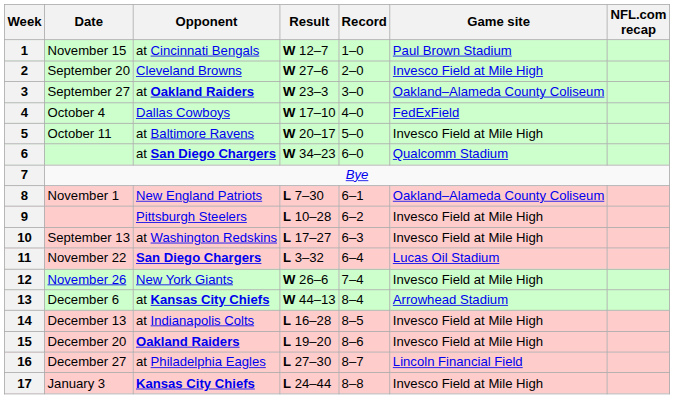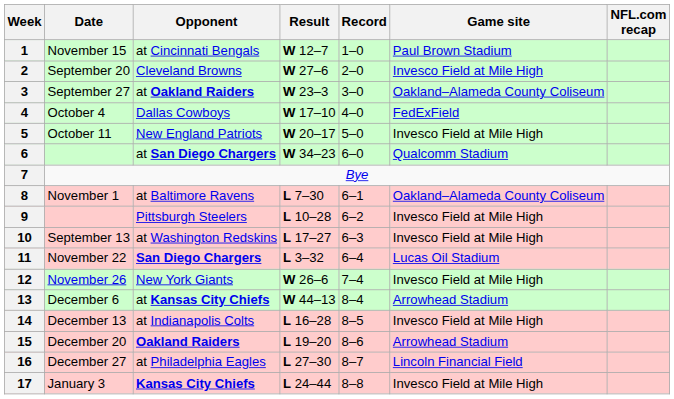5 | Opponent: at Baltimore Ravens -> New England Patriots
8 | Opponent: New England Patriots -> at Baltimore Ravens
15 | Game site: Invesco Field at Mile High -> Arrowhead Stadium
